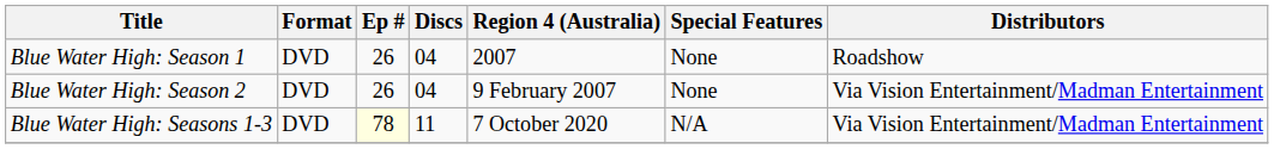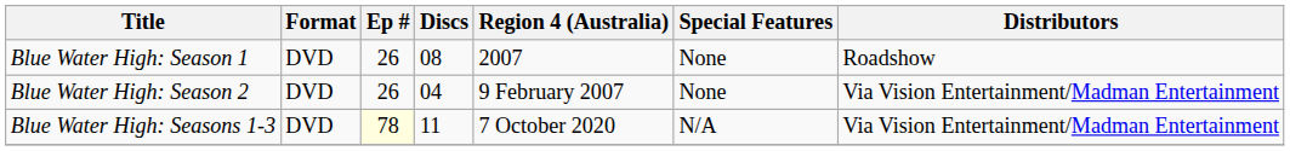Blue Water High: Season 1 | Discs: 04 -> 08
